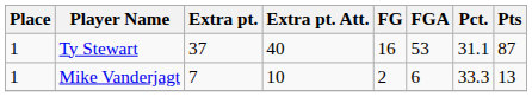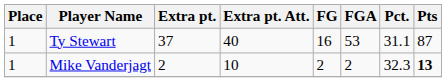Mike Vanderjagt | Extra pt.: 7 -> 2
Mike Vanderjagt | FGA: 6 -> 2
Mike Vanderjagt | Pct.: 33.3 -> 32.3
Mike Vanderjagt | Pts: normal -> bold
